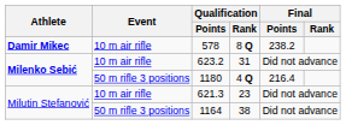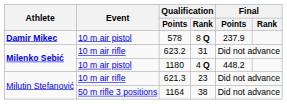578 | Event: 10 m air rifle -> 10 m air pistol
578 | Final / Points: 238.2 -> 237.9
1180 | Event: 50 m rifle 3 positions -> 10 m air pistol
1180 | Final / Points: 216.4 -> 448.2
